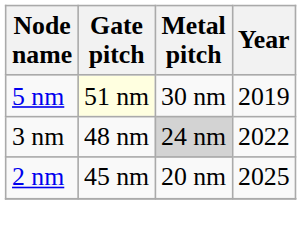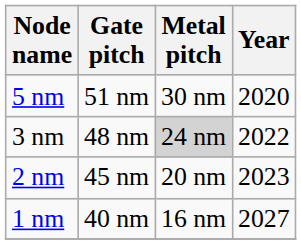5 nm | Gate pitch: lightyellow background -> no background
5 nm | Year: 2019 -> 2020
2 nm | Year: 2025 -> 2023
+ row: 1 nm | 40 nm | 16 nm | 2027
